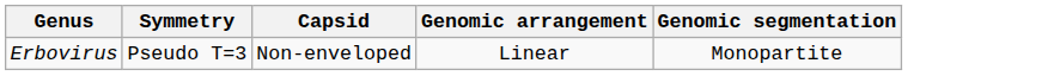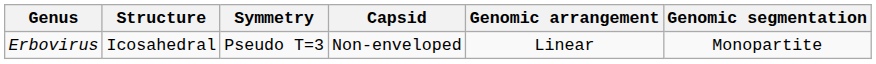+ column: Structure | Icosahedral
